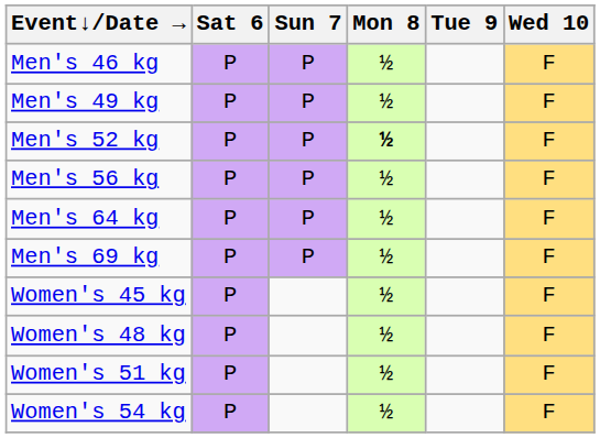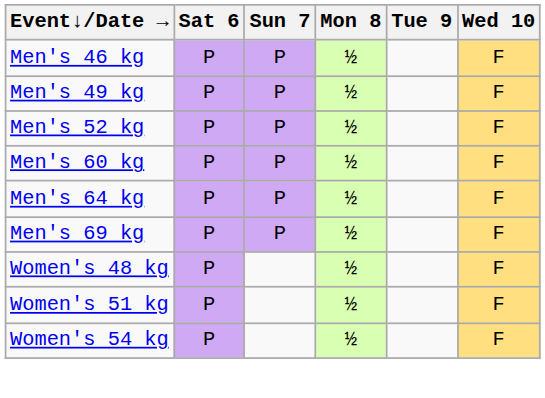Men's 52 kg | Mon 8: bold -> normal
- row: Men's 56 kg | P | P | ½ | F
+ row: Men's 60 kg | P | P | ½ | F
- row: Women's 45 kg | P | ½ | F
